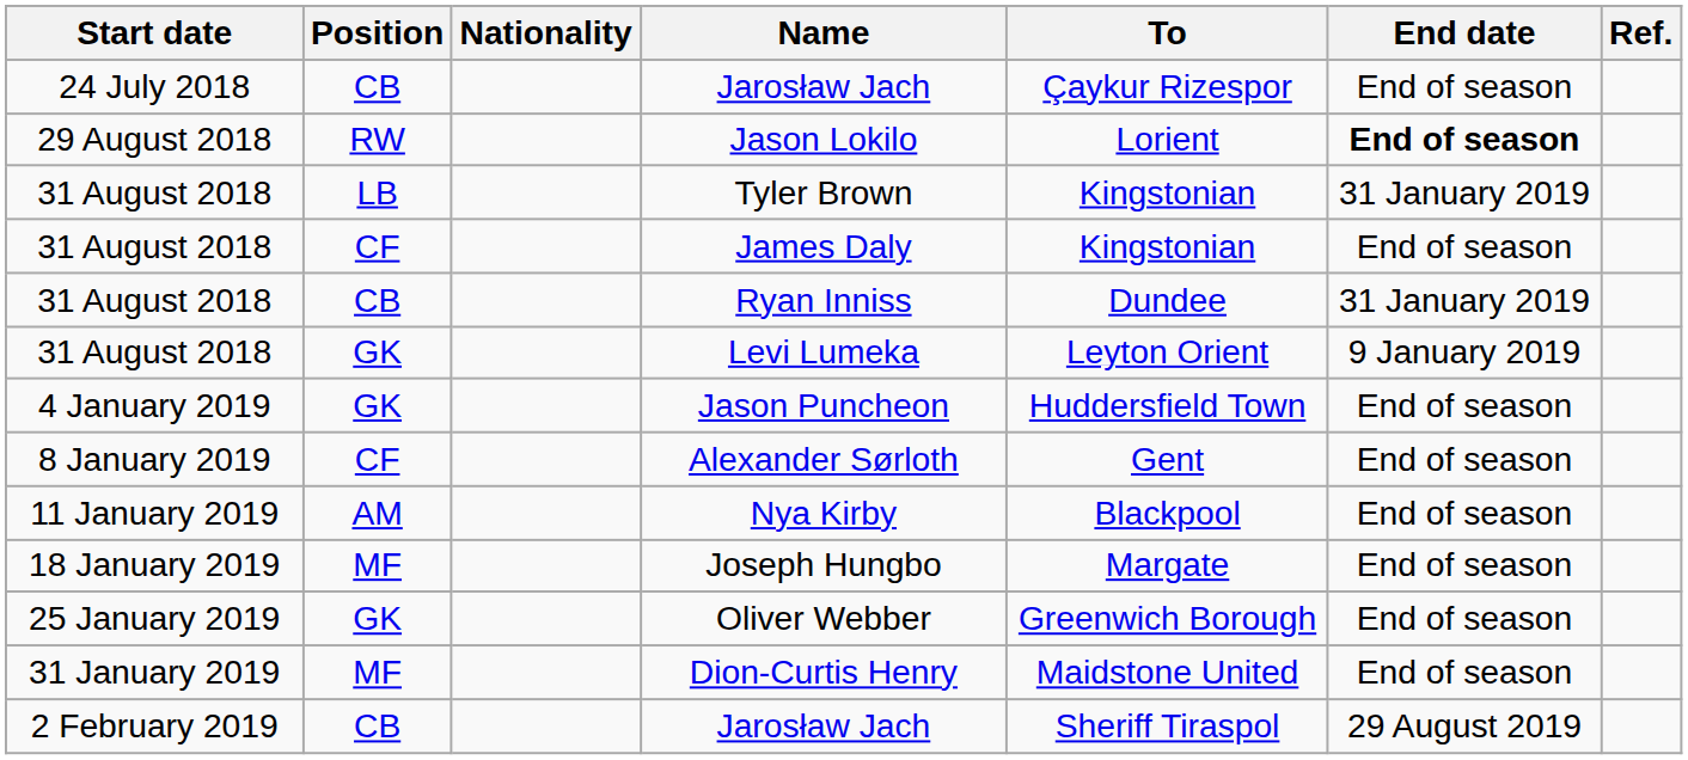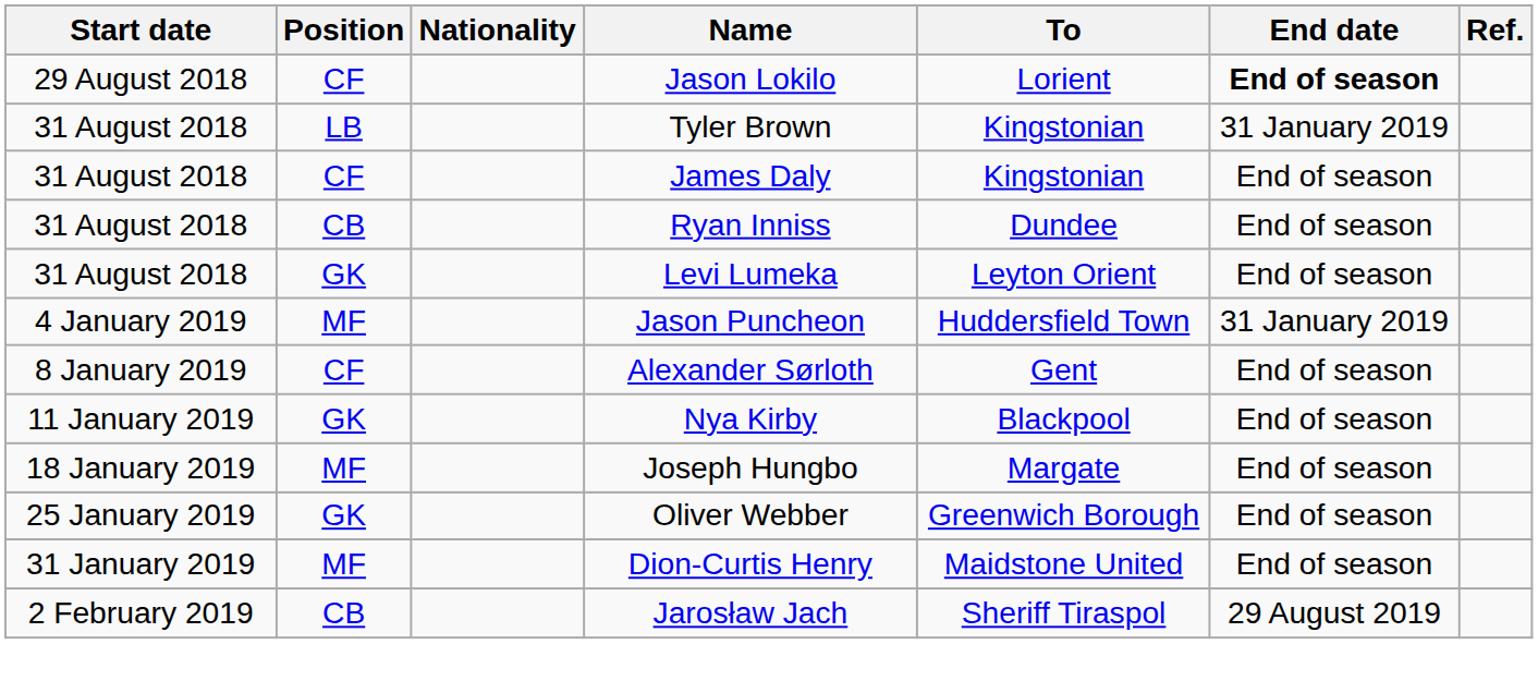- row: 24 July 2018 | CB | Jarosław Jach | Çaykur Rizespor | End of season
Jason Lokilo | Position: RW -> CF
Ryan Inniss | End date: 31 January 2019 -> End of season
Levi Lumeka | End date: 9 January 2019 -> End of season
Jason Puncheon | Position: GK -> MF
Jason Puncheon | End date: End of season -> 31 January 2019
Nya Kirby | Position: AM -> GK
